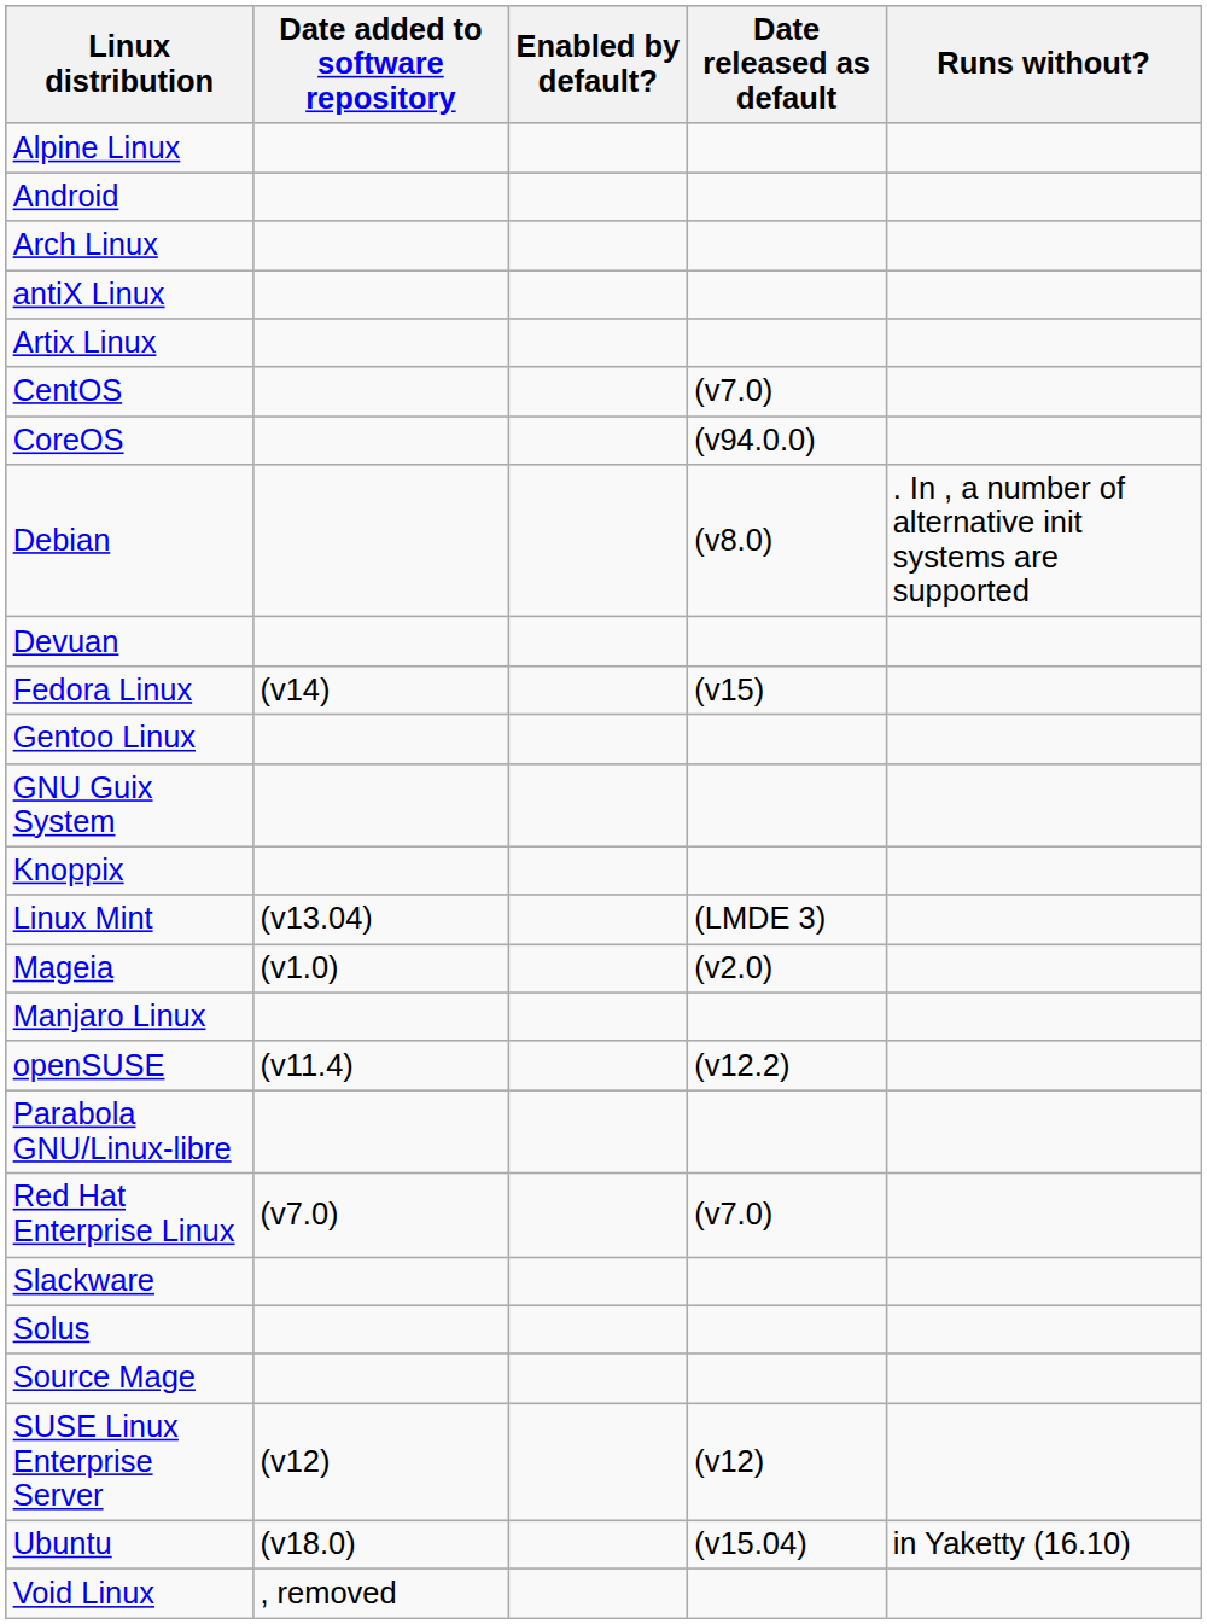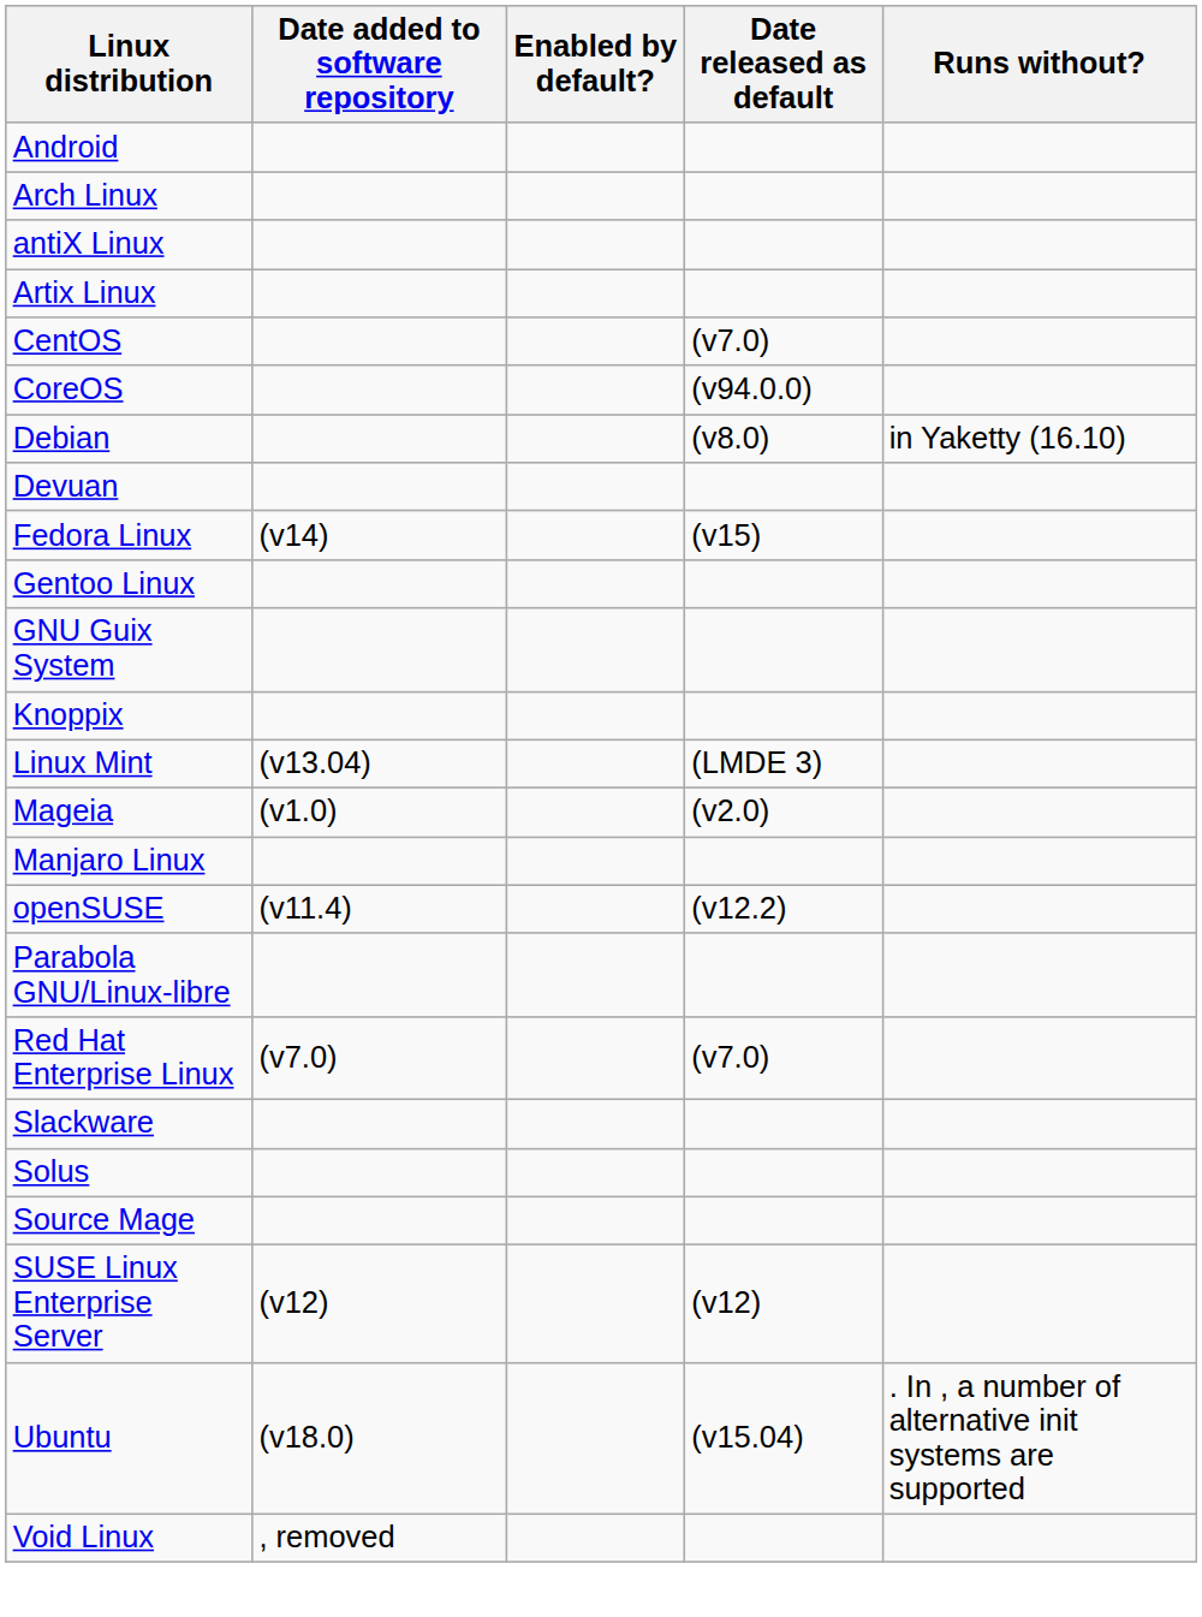- row: Alpine Linux
Debian | Runs without?: . In , a number of alternative init systems are supported -> in Yaketty (16.10)
Ubuntu | Runs without?: in Yaketty (16.10) -> . In , a number of alternative init systems are supported
